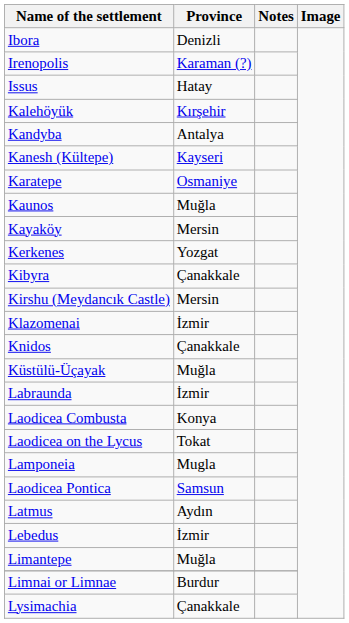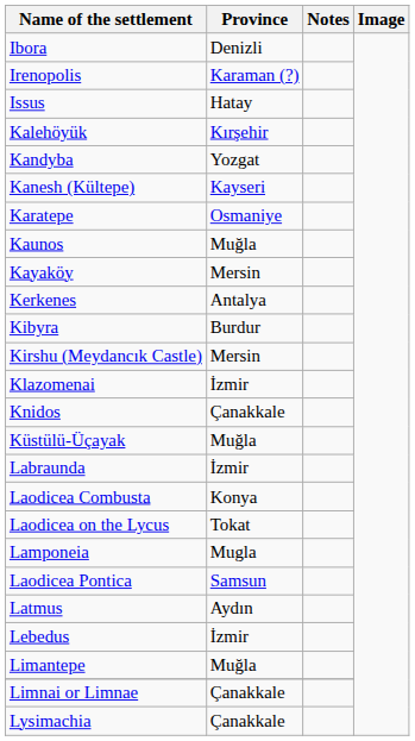Kandyba | Province: Antalya -> Yozgat
Kerkenes | Province: Yozgat -> Antalya
Kibyra | Province: Çanakkale -> Burdur
Limnai or Limnae | Province: Burdur -> Çanakkale
